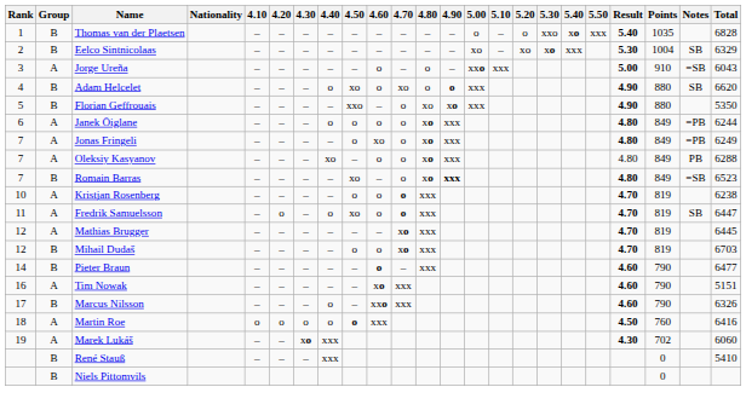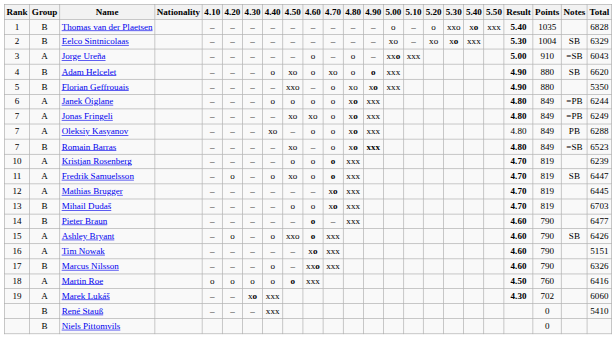Jonas Fringeli | 4.50: o -> xo
Kristjan Rosenberg | Total: 6238 -> 6239
Mihail Dudaš | Rank: 12 -> 13
+ row: 15 | A | Ashley Bryant | – | o | – | o | xxo | o | xxx | 4.60 | 790 | SB | 6426
